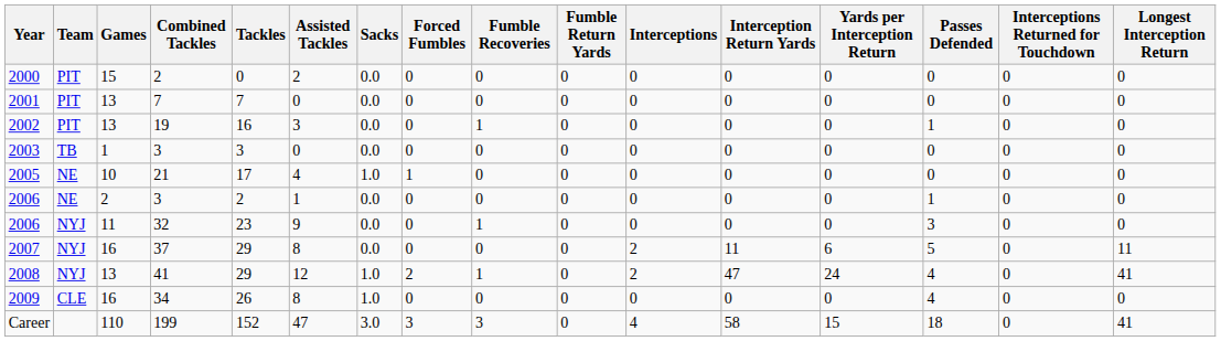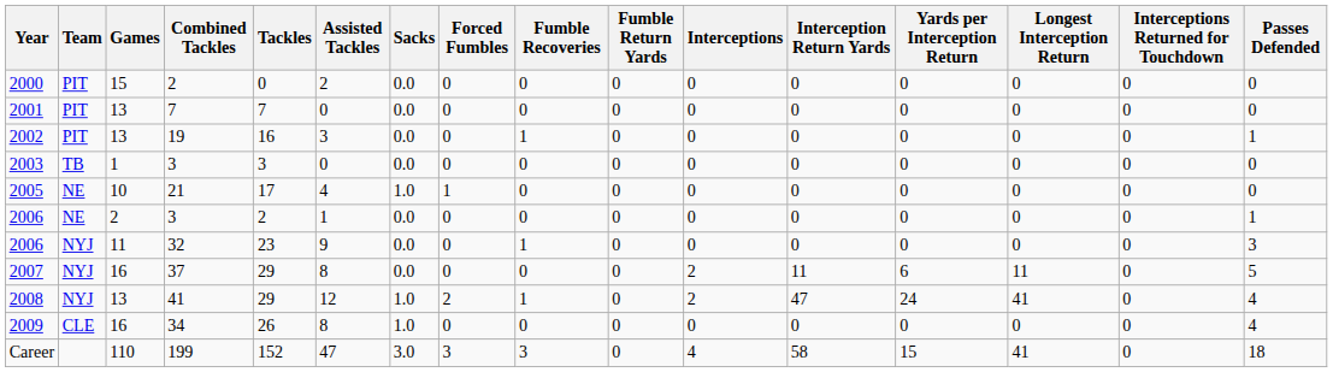columns swapped: Longest Interception Return <-> Passes Defended
